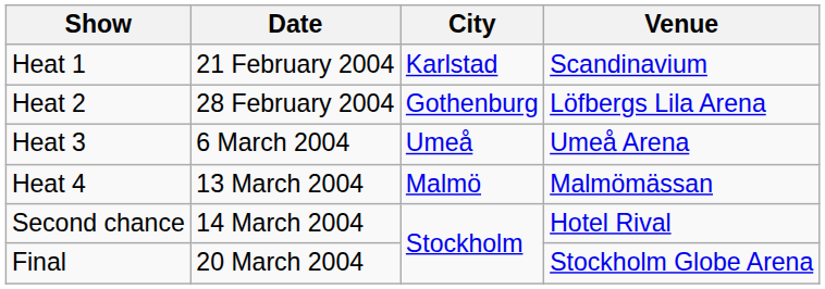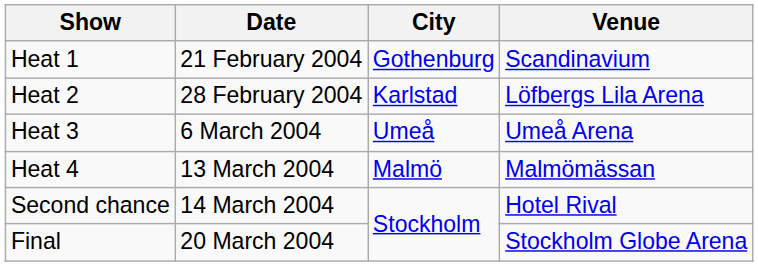Heat 1 | City: Karlstad -> Gothenburg
Heat 2 | City: Gothenburg -> Karlstad
